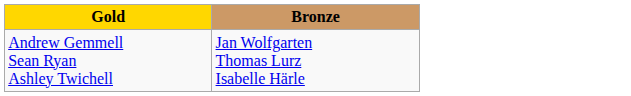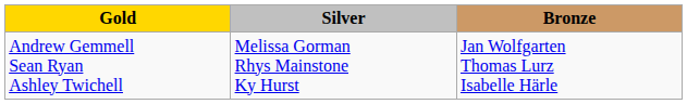+ column: Silver | Melissa Gorman Rhys Mainstone Ky Hurst
